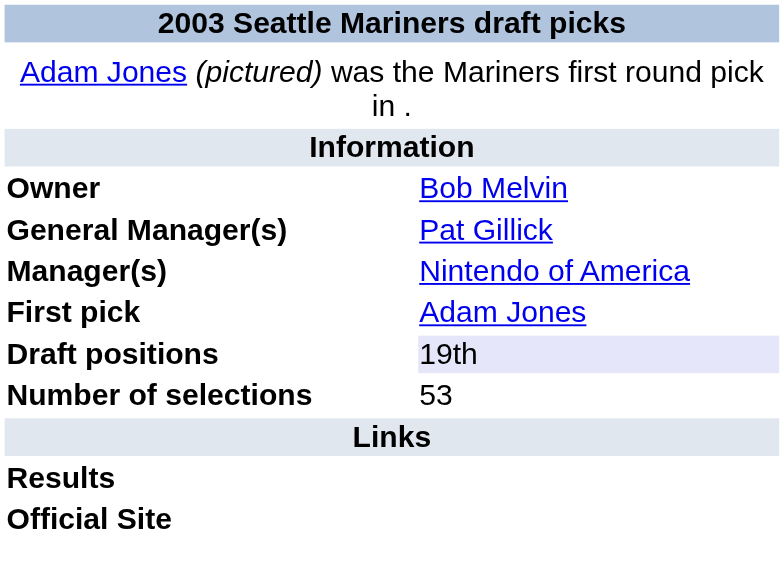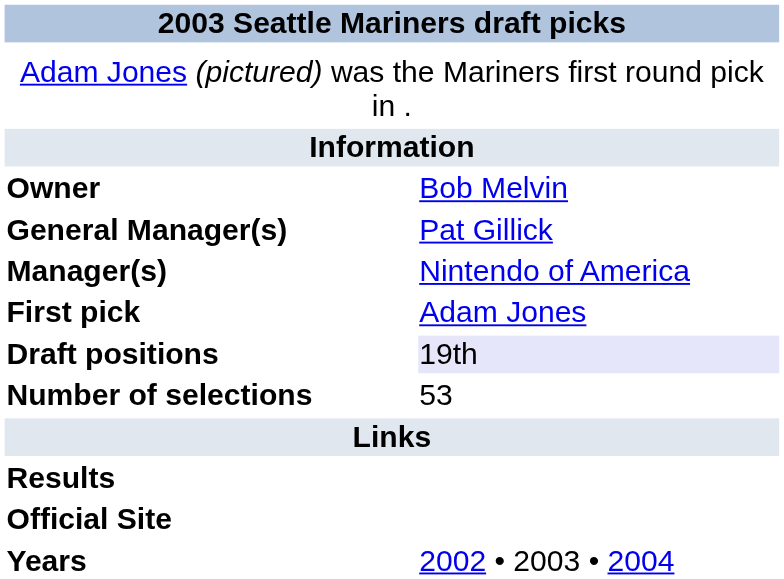+ row: Years | 2002 • 2003 • 2004
